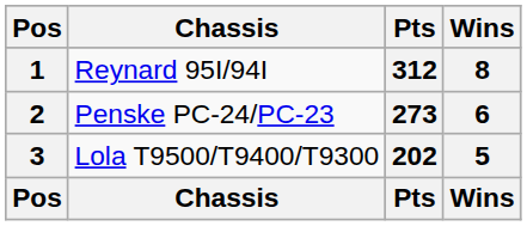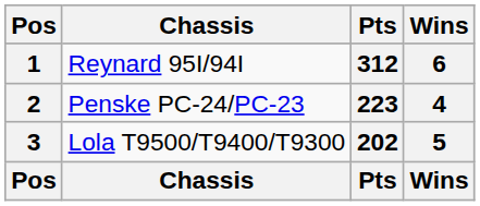1 | Wins: 8 -> 6
2 | Pts: 273 -> 223
2 | Wins: 6 -> 4
